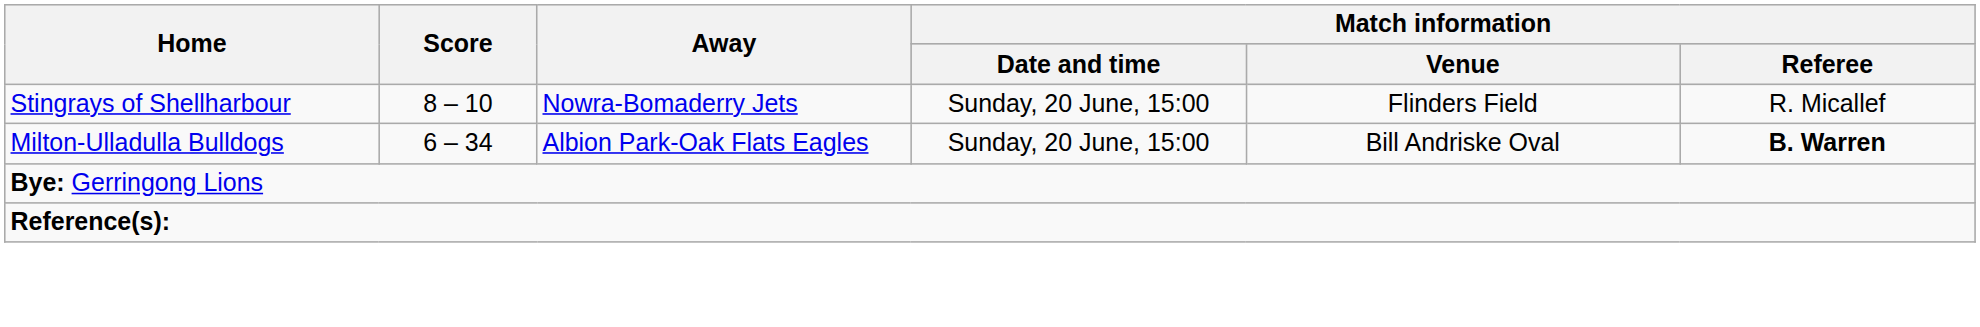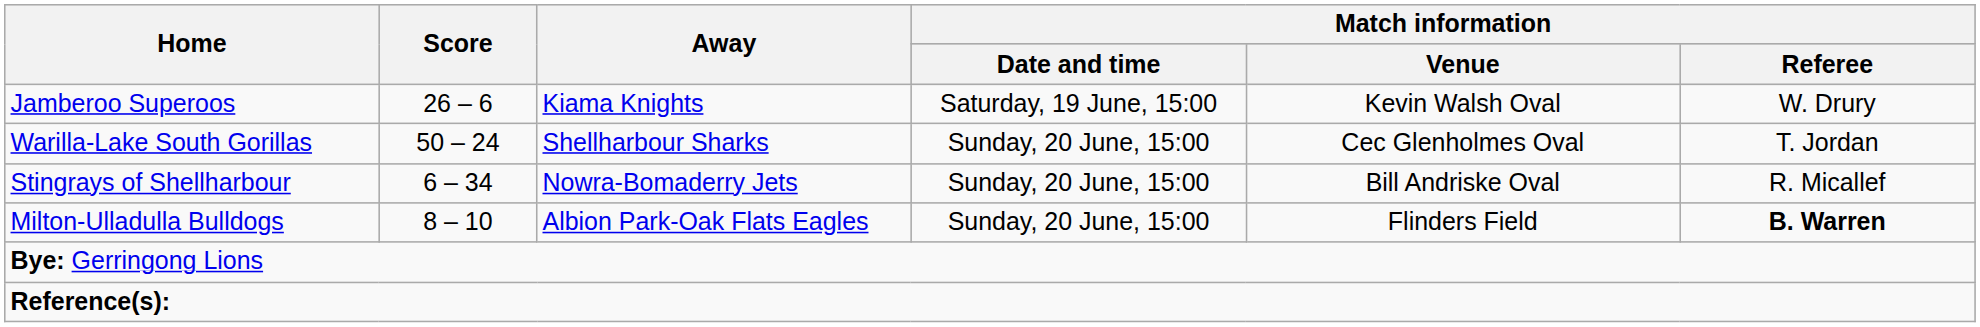+ row: Jamberoo Superoos | 26 – 6 | Kiama Knights | Saturday, 19 June, 15:00 | Kevin Walsh Oval | W. Drury
+ row: Warilla-Lake South Gorillas | 50 – 24 | Shellharbour Sharks | Sunday, 20 June, 15:00 | Cec Glenholmes Oval | T. Jordan
Stingrays of Shellharbour | Score: 8 – 10 -> 6 – 34
Stingrays of Shellharbour | Match information / Venue: Flinders Field -> Bill Andriske Oval
Milton-Ulladulla Bulldogs | Score: 6 – 34 -> 8 – 10
Milton-Ulladulla Bulldogs | Match information / Venue: Bill Andriske Oval -> Flinders Field
